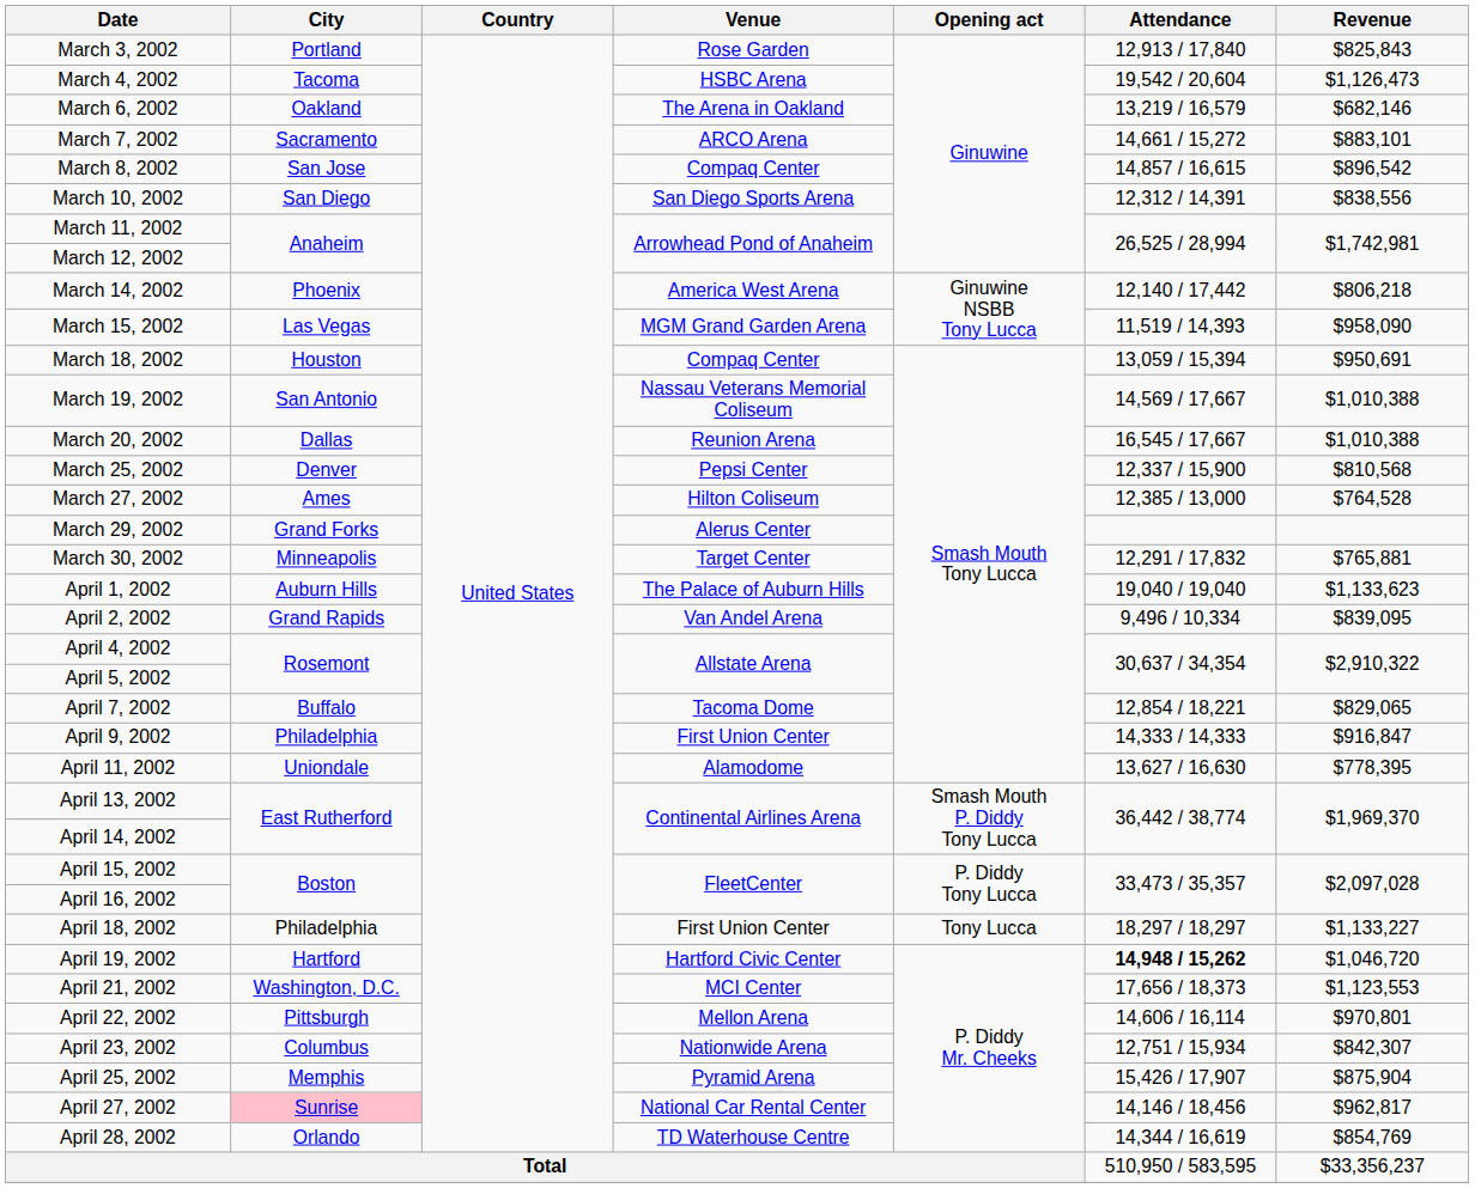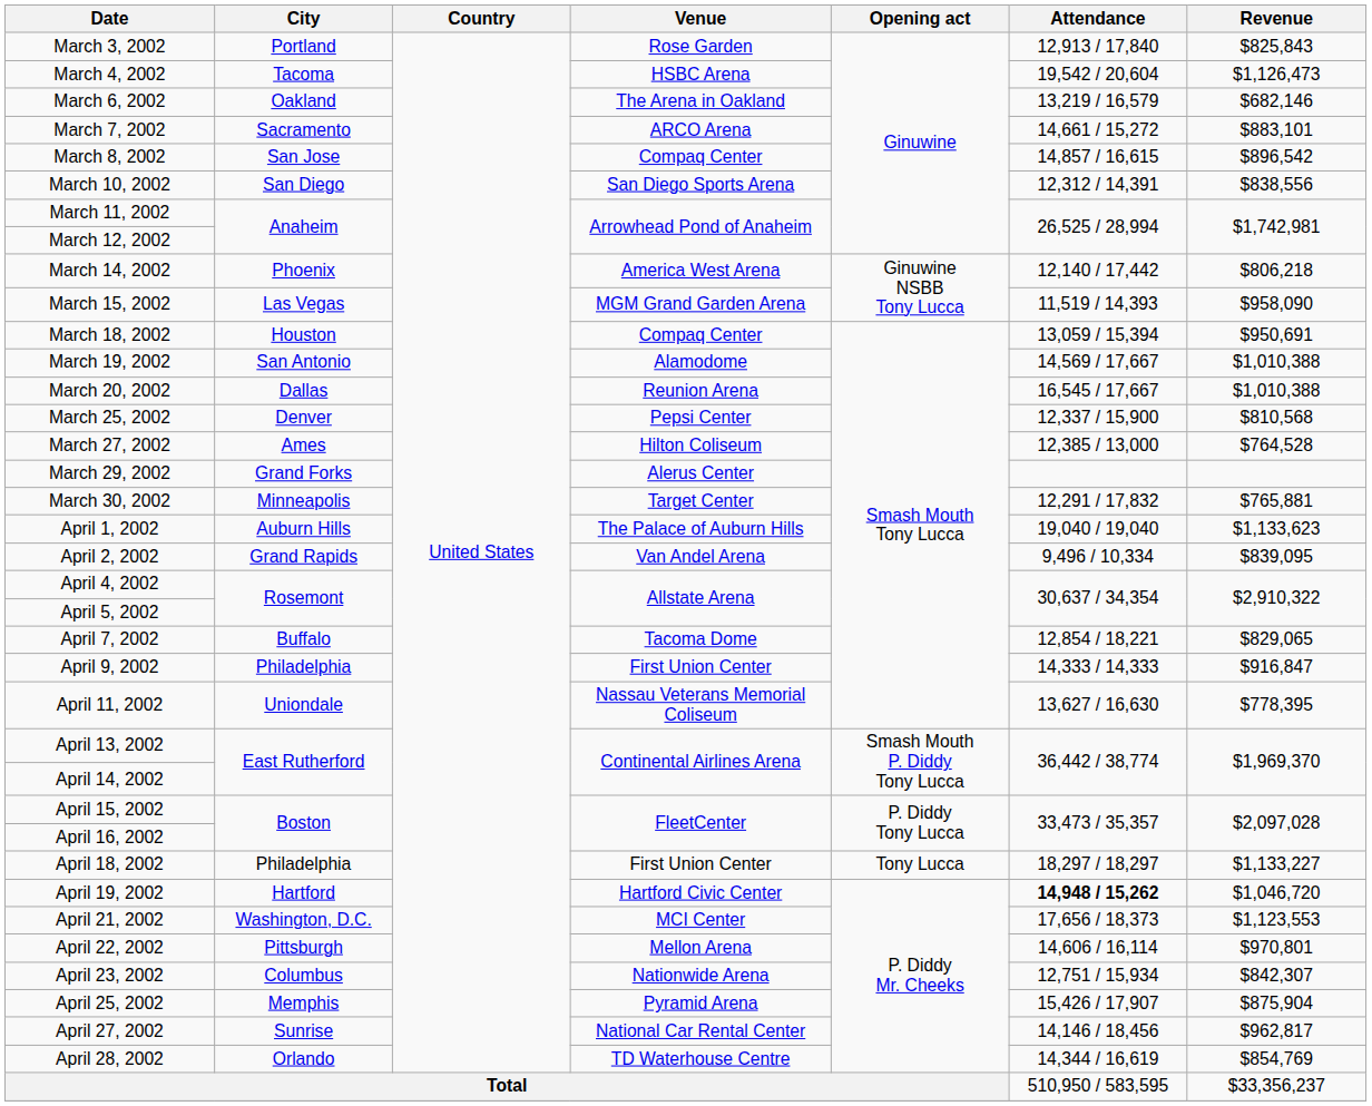March 19, 2002 | Venue: Nassau Veterans Memorial Coliseum -> Alamodome
April 11, 2002 | Venue: Alamodome -> Nassau Veterans Memorial Coliseum
April 27, 2002 | City: pink background -> no background
